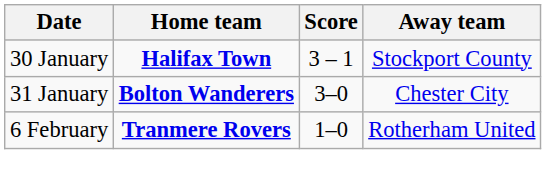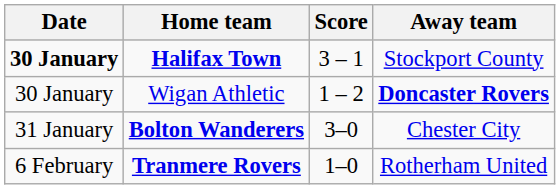Halifax Town | Date: normal -> bold
+ row: 30 January | Wigan Athletic | 1 – 2 | Doncaster Rovers
